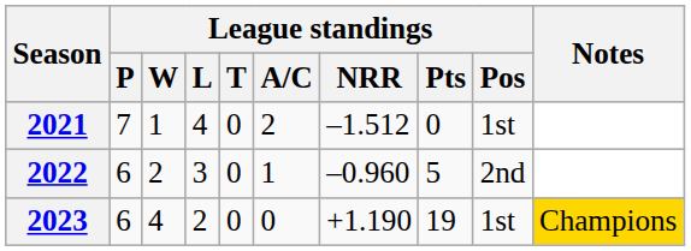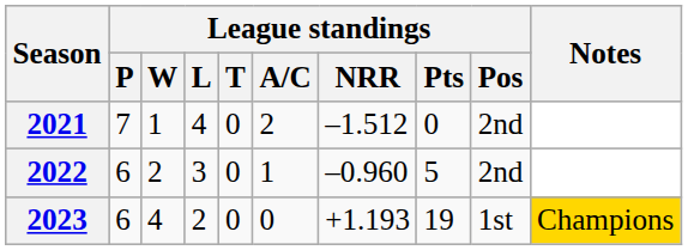2021 | League standings / Pos: 1st -> 2nd
2023 | League standings / NRR: +1.190 -> +1.193
